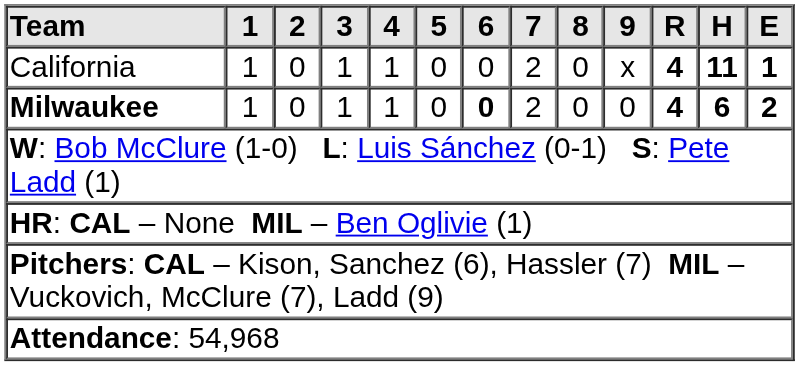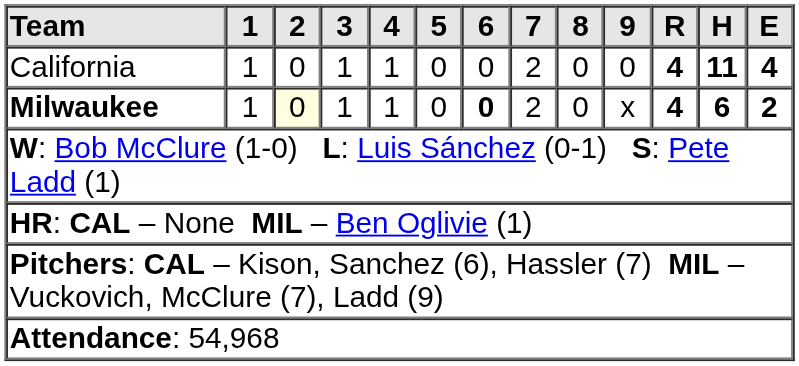California | 9: x -> 0
California | E: 1 -> 4
Milwaukee | 2: no background -> lightyellow background
Milwaukee | 9: 0 -> x
